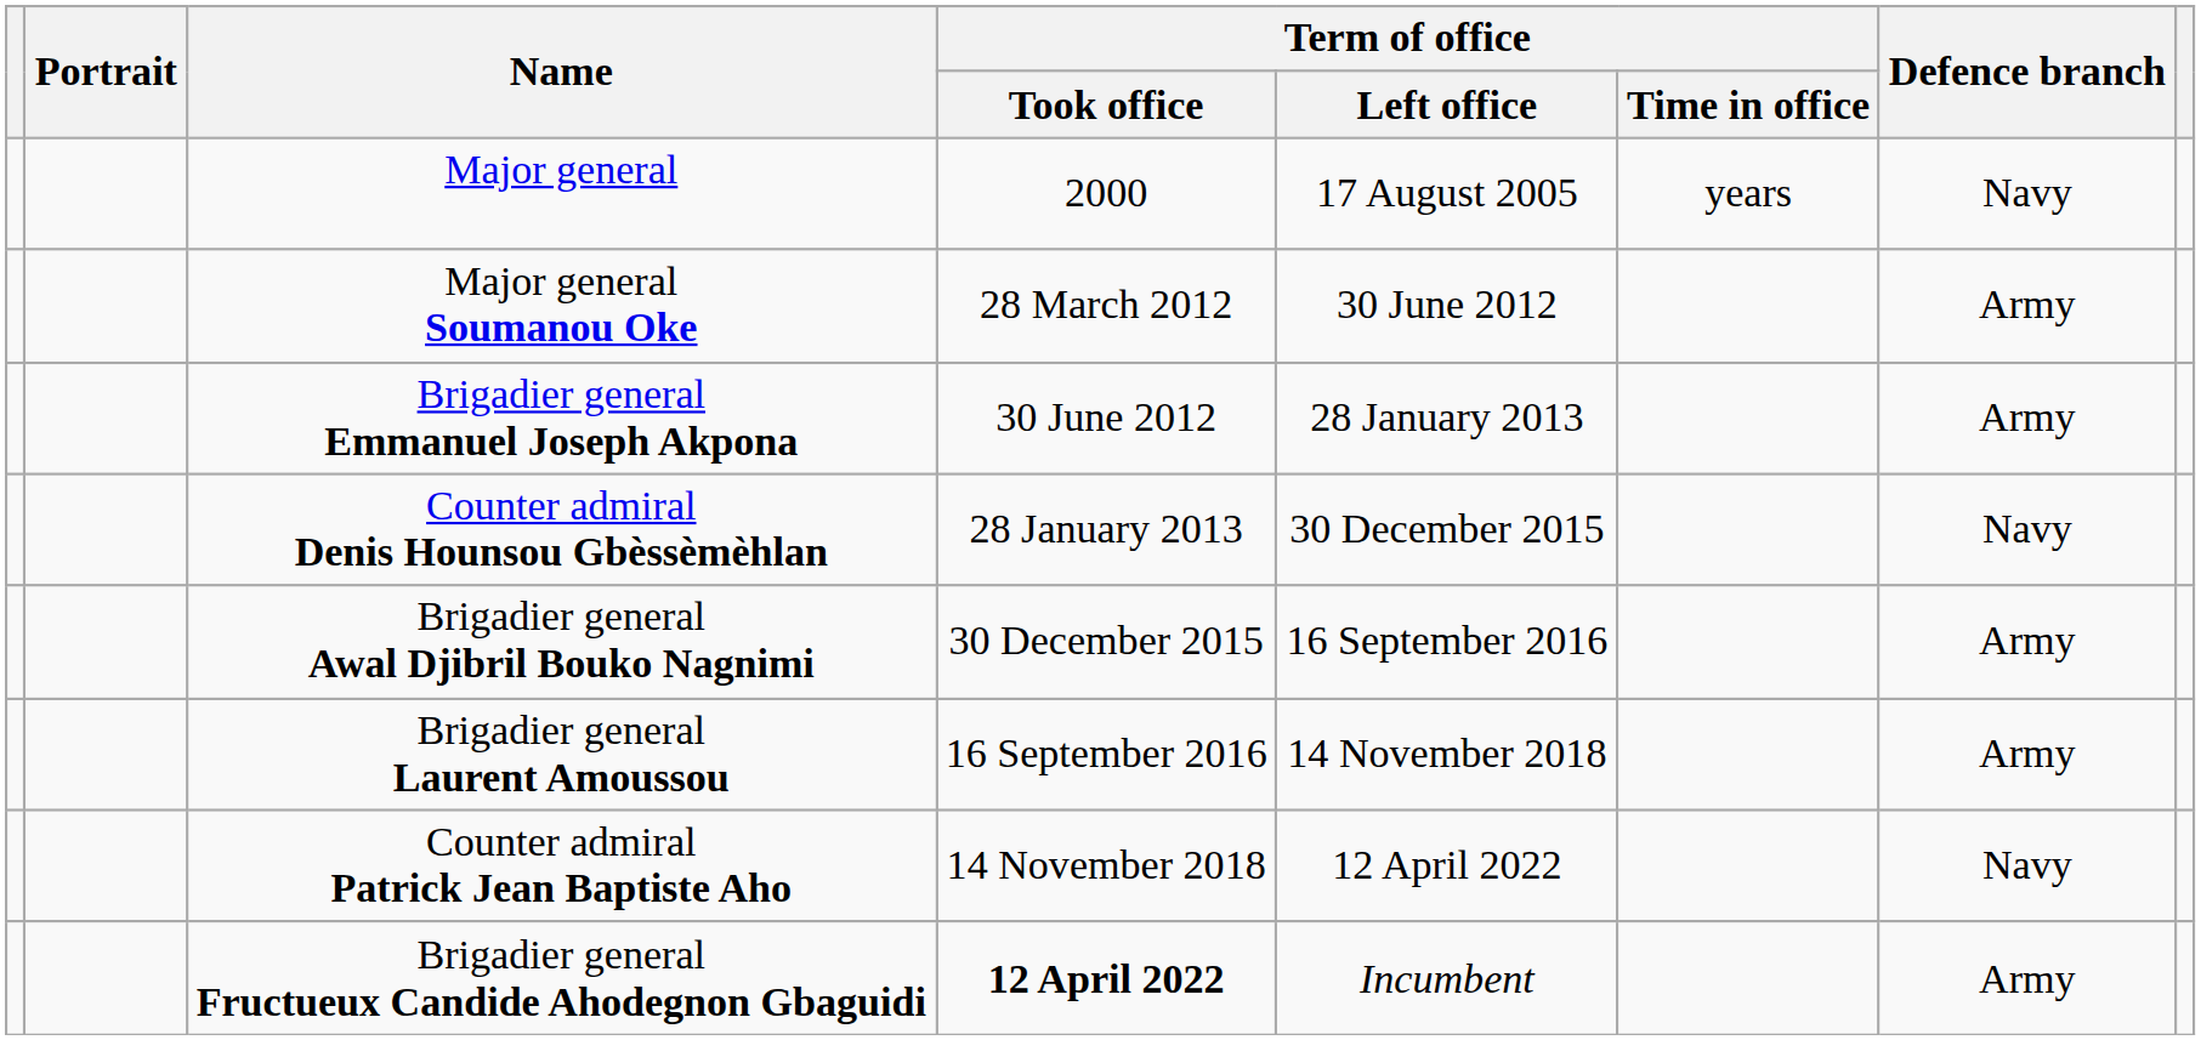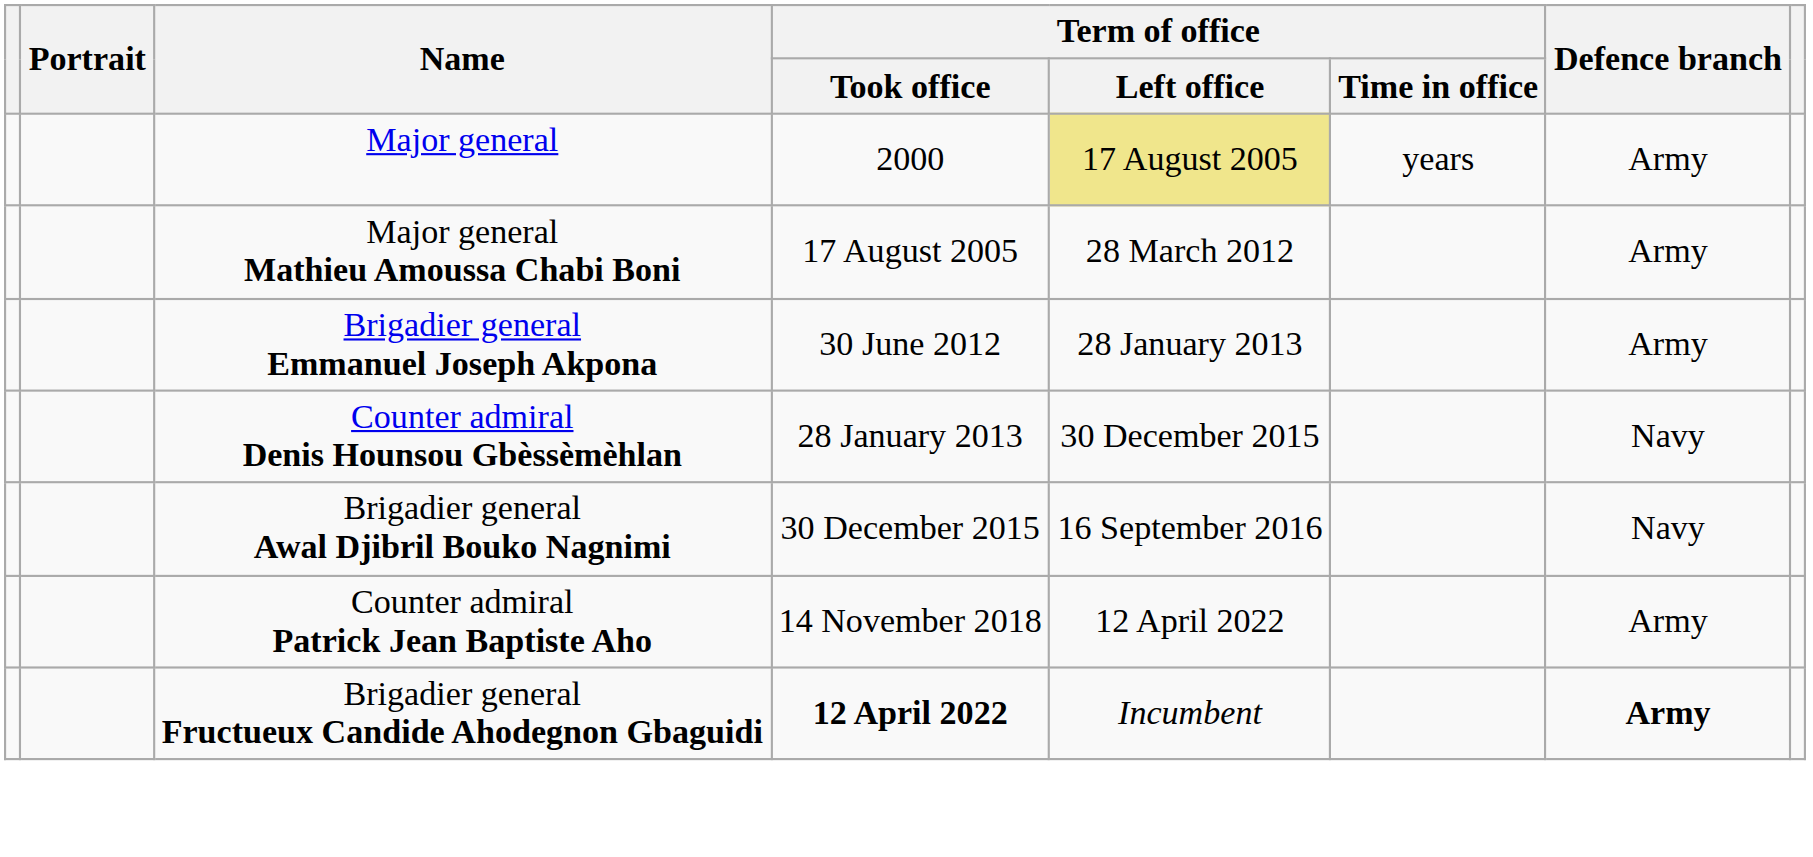Major general | Term of office / Left office: no background -> khaki background
Major general | Defence branch: Navy -> Army
+ row: Major general Mathieu Amoussa Chabi Boni | 17 August 2005 | 28 March 2012 | Army
- row: Major general Soumanou Oke | 28 March 2012 | 30 June 2012 | Army
Brigadier general Awal Djibril Bouko Nagnimi | Defence branch: Army -> Navy
- row: Brigadier general Laurent Amoussou | 16 September 2016 | 14 November 2018 | Army
Counter admiral Patrick Jean Baptiste Aho | Defence branch: Navy -> Army
Brigadier general Fructueux Candide Ahodegnon Gbaguidi | Defence branch: normal -> bold
